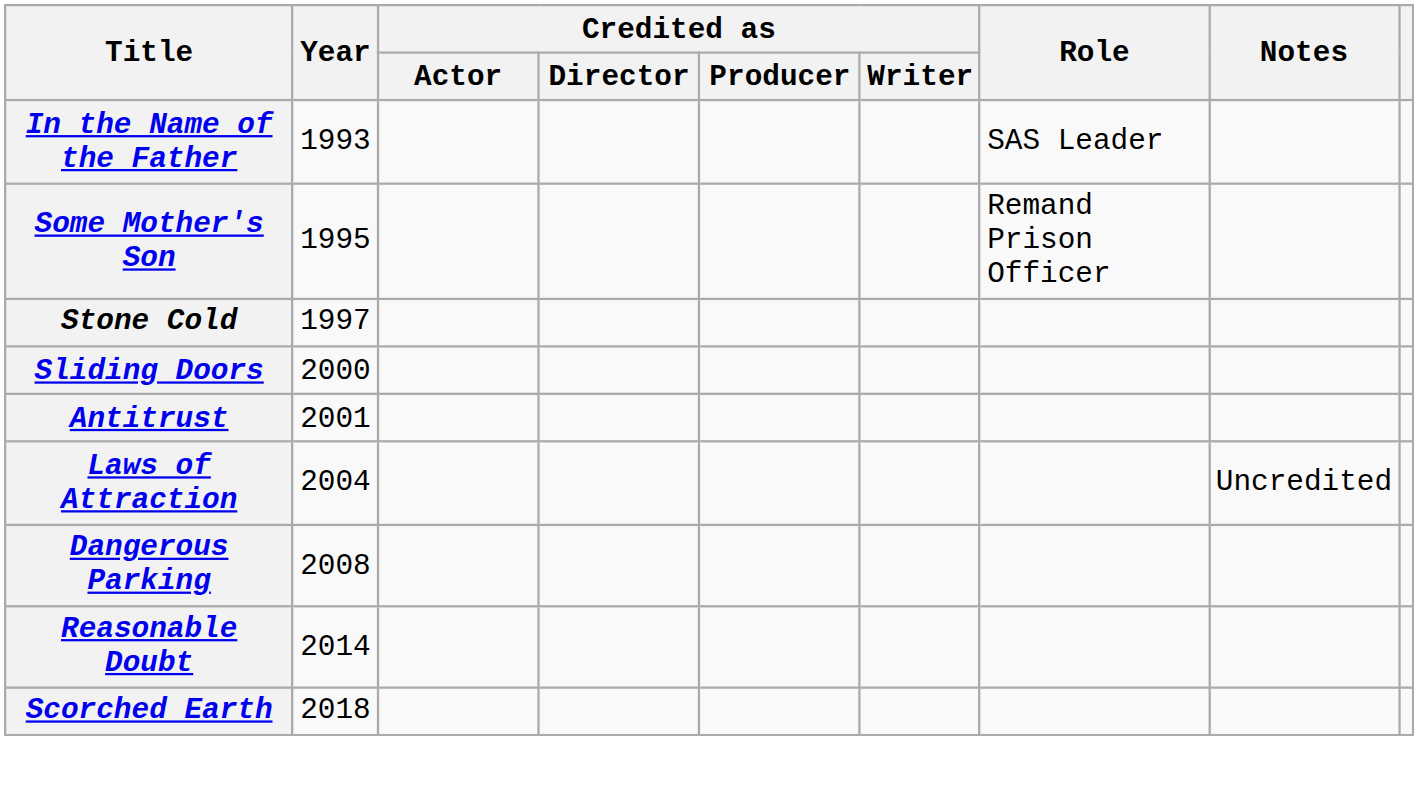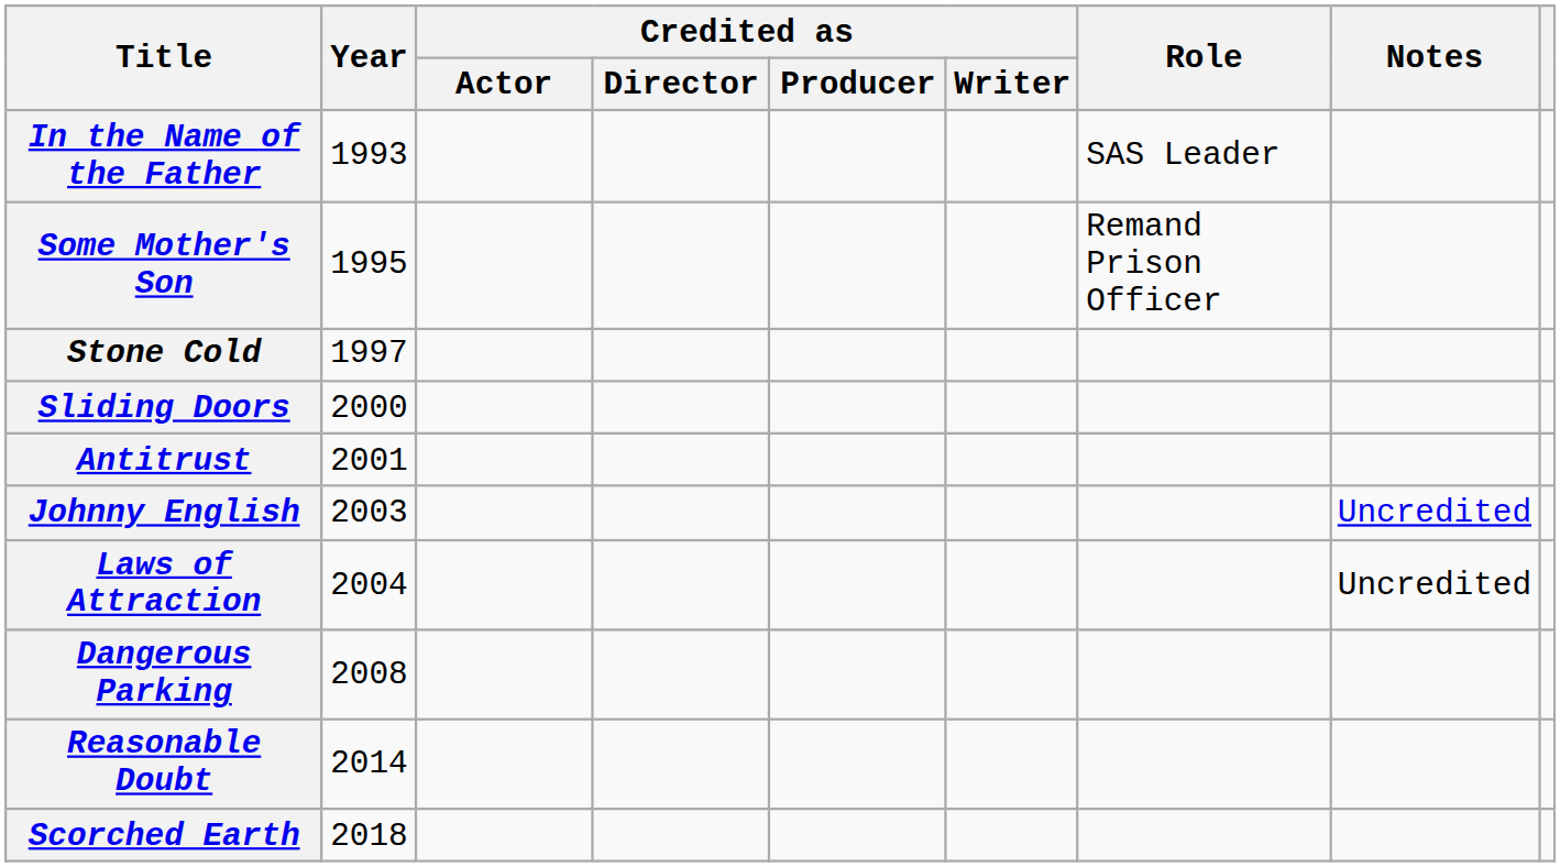+ row: Johnny English | 2003 | Uncredited
